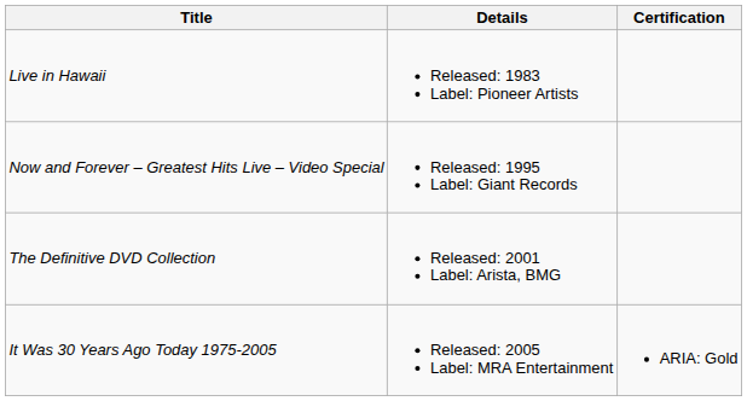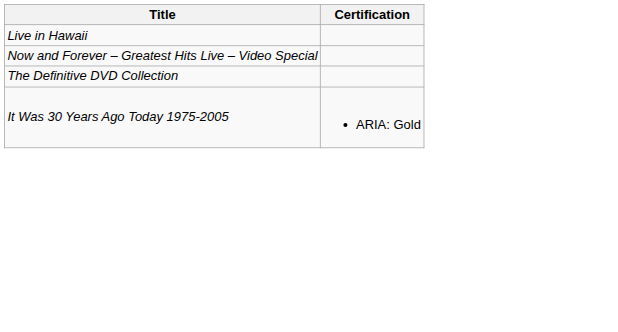- column: Details | Released: 1983 Label: Pioneer Artists | Released: 1995 Label: Giant Records | Released: 2001 Label: Arista, BMG | Released: 2005 Label: MRA Entertainment
